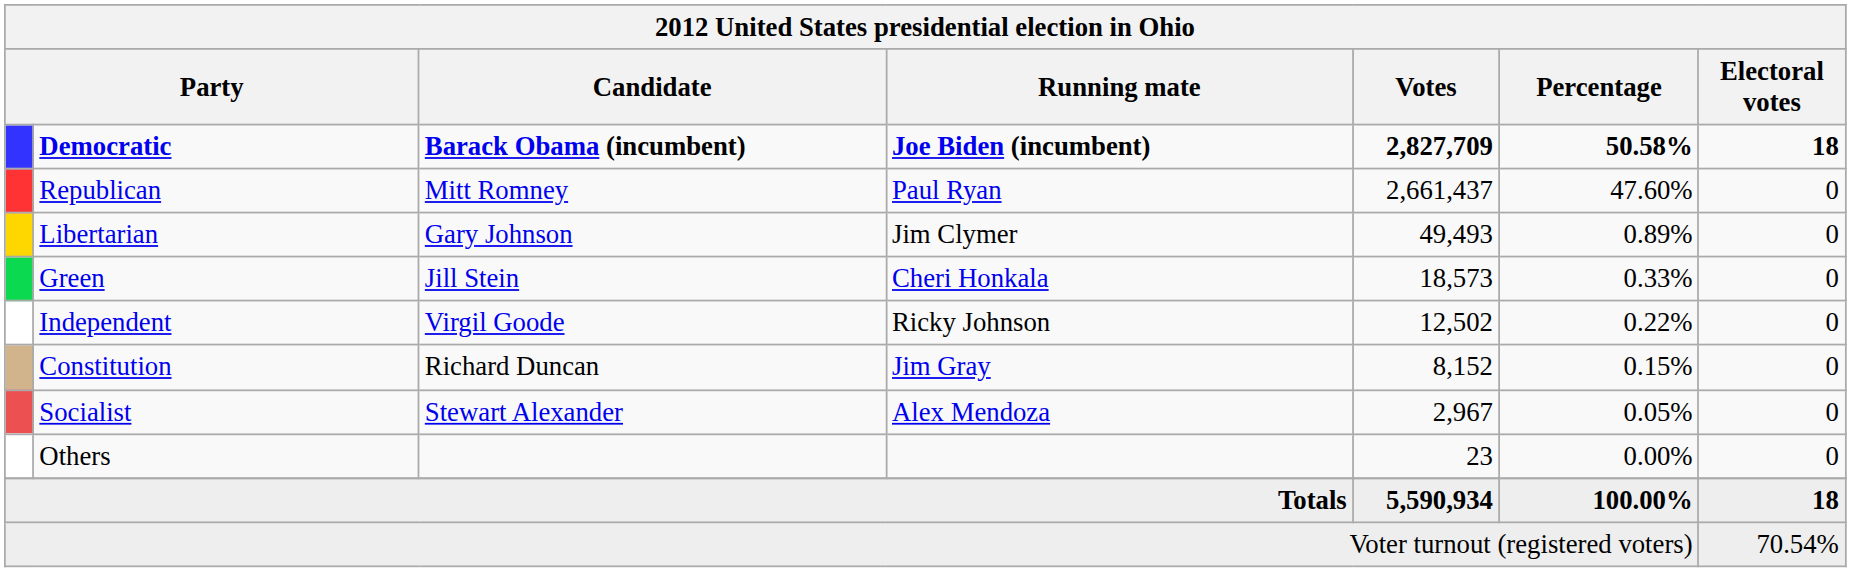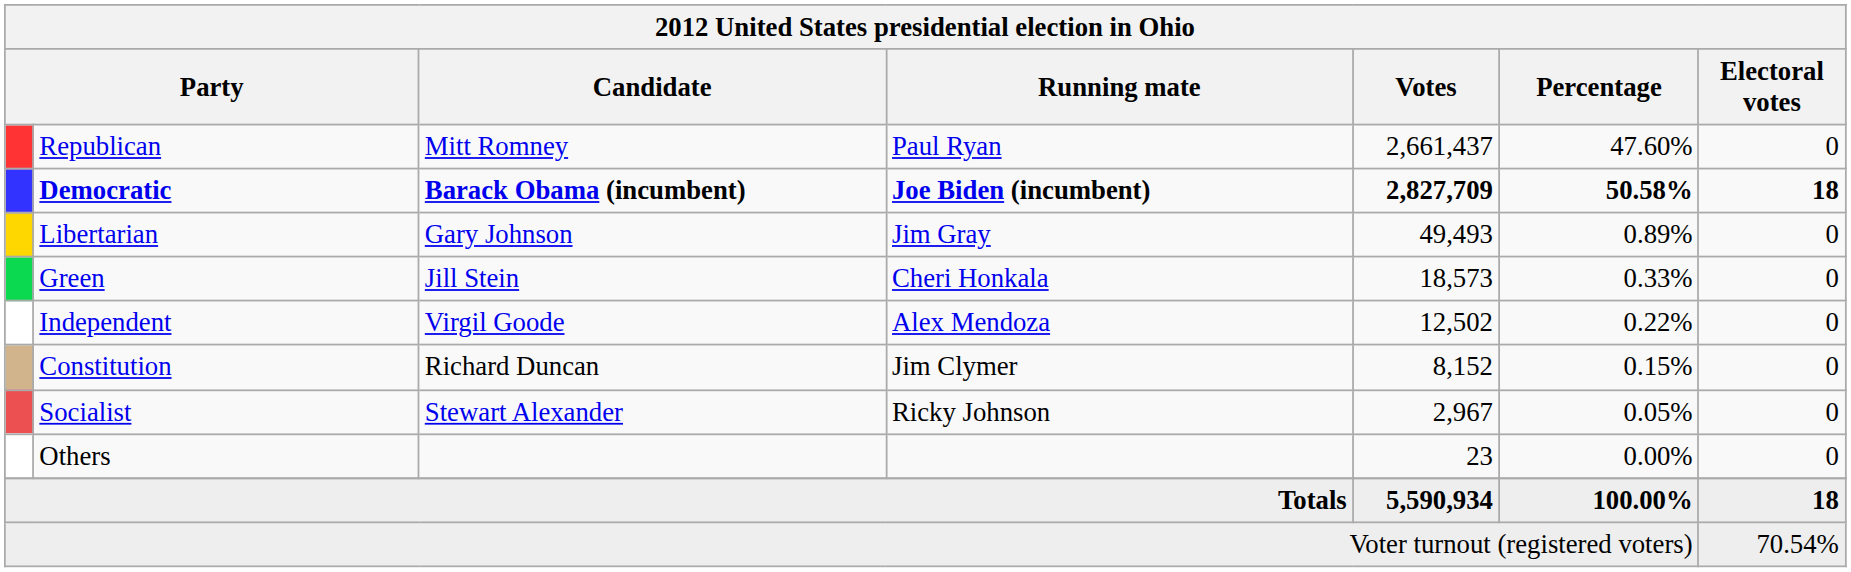rows swapped: Democratic <-> Republican
Libertarian | Running mate: Jim Clymer -> Jim Gray
Independent | Running mate: Ricky Johnson -> Alex Mendoza
Constitution | Running mate: Jim Gray -> Jim Clymer
Socialist | Running mate: Alex Mendoza -> Ricky Johnson
